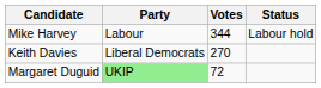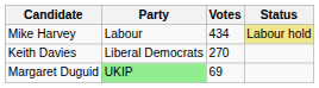Mike Harvey | Votes: 344 -> 434
Mike Harvey | Status: no background -> khaki background
Margaret Duguid | Votes: 72 -> 69
